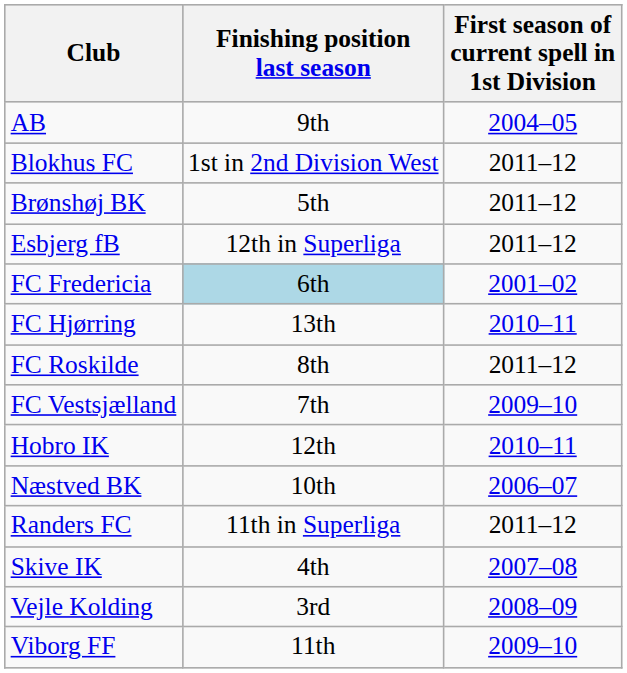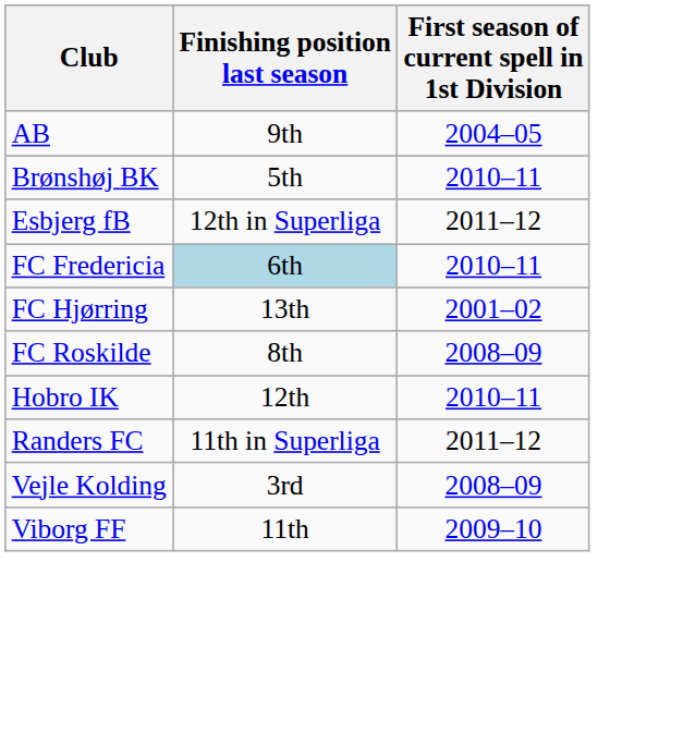- row: Blokhus FC | 1st in 2nd Division West | 2011–12
Brønshøj BK | First season of current spell in 1st Division: 2011–12 -> 2010–11
FC Fredericia | First season of current spell in 1st Division: 2001–02 -> 2010–11
FC Hjørring | First season of current spell in 1st Division: 2010–11 -> 2001–02
FC Roskilde | First season of current spell in 1st Division: 2011–12 -> 2008–09
- row: FC Vestsjælland | 7th | 2009–10
- row: Næstved BK | 10th | 2006–07
- row: Skive IK | 4th | 2007–08
